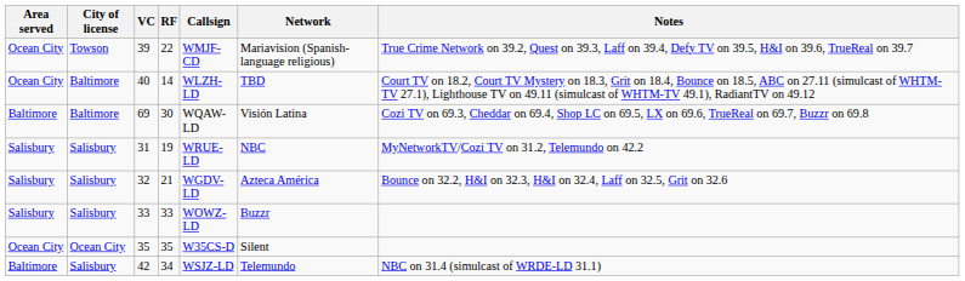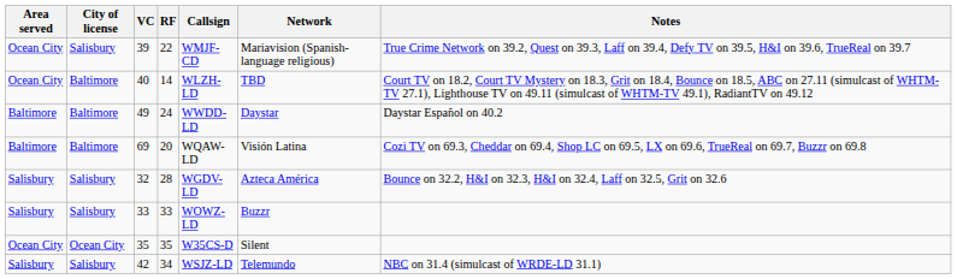39 | City of license: Towson -> Salisbury
+ row: Baltimore | Baltimore | 49 | 24 | WWDD-LD | Daystar | Daystar Español on 40.2
69 | RF: 30 -> 20
- row: Salisbury | Salisbury | 31 | 19 | WRUE-LD | NBC | MyNetworkTV/Cozi TV on 31.2, Telemundo on 42.2
32 | RF: 21 -> 28
42 | Area served: Baltimore -> Salisbury
